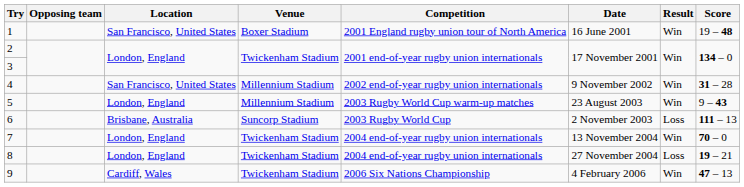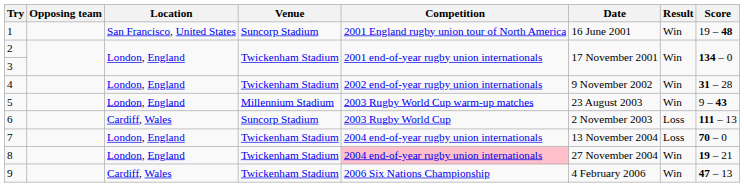1 | Venue: Boxer Stadium -> Suncorp Stadium
4 | Location: San Francisco, United States -> London, England
4 | Venue: Millennium Stadium -> Twickenham Stadium
6 | Location: Brisbane, Australia -> Cardiff, Wales
7 | Result: Win -> Loss
8 | Competition: no background -> pink background
8 | Result: Loss -> Win
